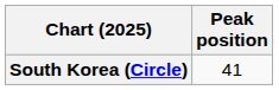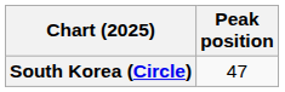South Korea (Circle) | Peak position: 41 -> 47
